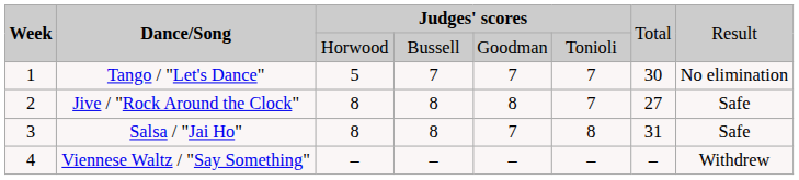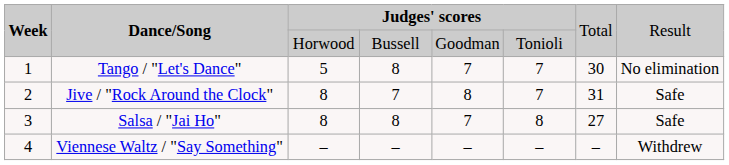Tango / "Let's Dance" | column 4: 7 -> 8
Jive / "Rock Around the Clock" | column 4: 8 -> 7
Jive / "Rock Around the Clock" | column 7: 27 -> 31
Salsa / "Jai Ho" | column 7: 31 -> 27
